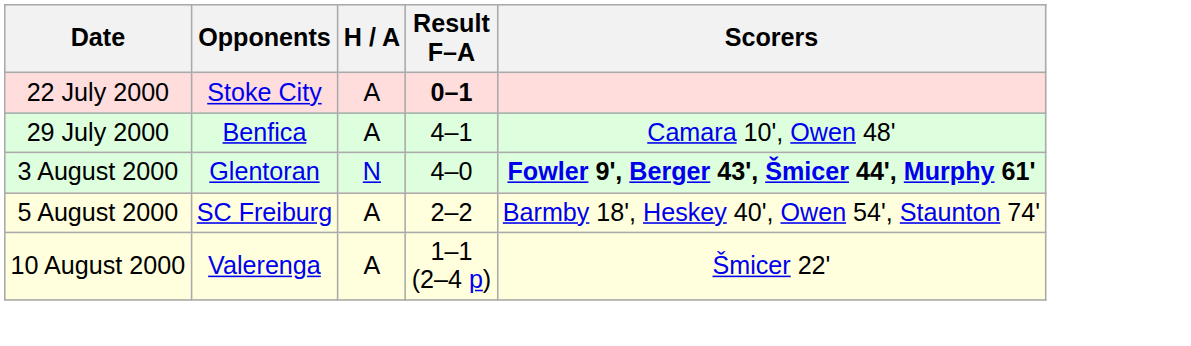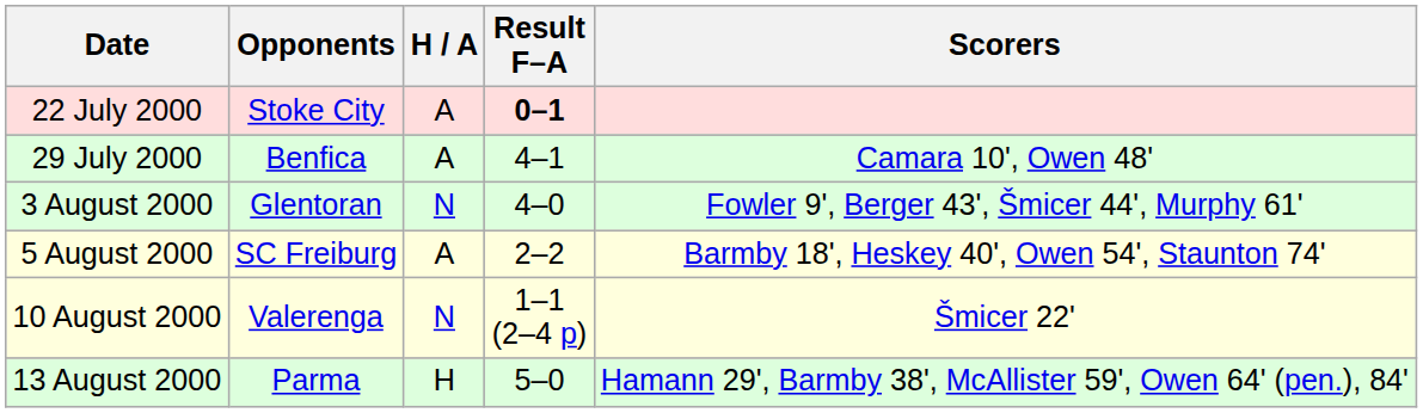3 August 2000 | Scorers: bold -> normal
10 August 2000 | H / A: A -> N
+ row: 13 August 2000 | Parma | H | 5–0 | Hamann 29', Barmby 38', McAllister 59', Owen 64' (pen.), 84'
